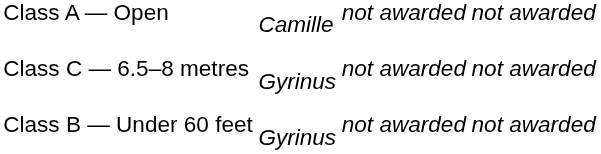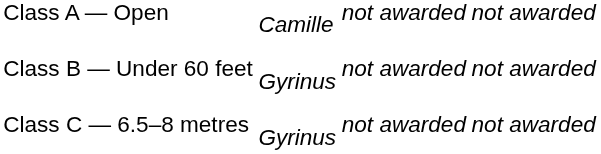rows swapped: Class B — Under 60 feet <-> Class C — 6.5–8 metres
